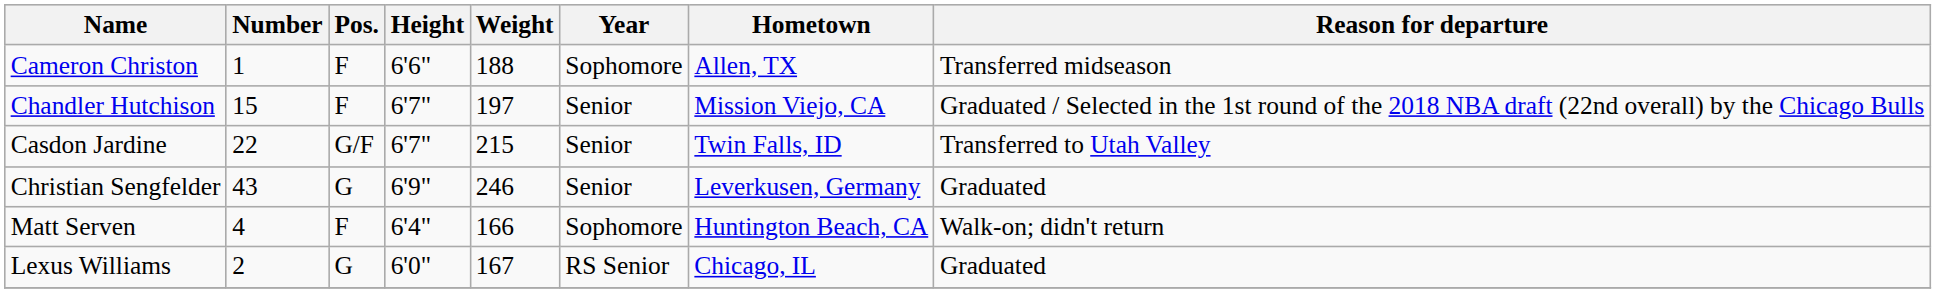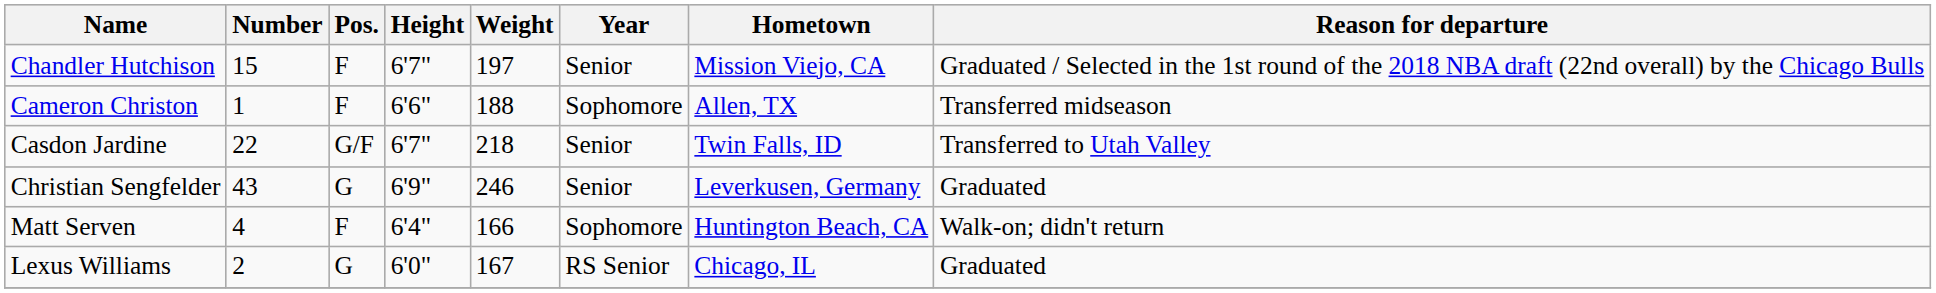rows swapped: Chandler Hutchison <-> Cameron Christon
Casdon Jardine | Weight: 215 -> 218
